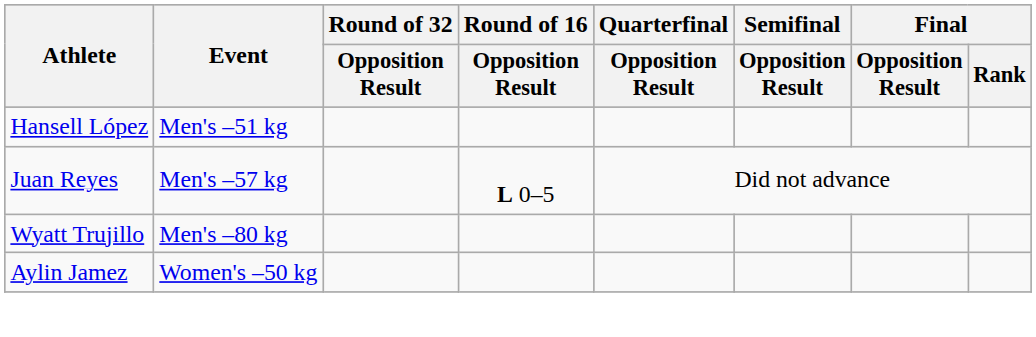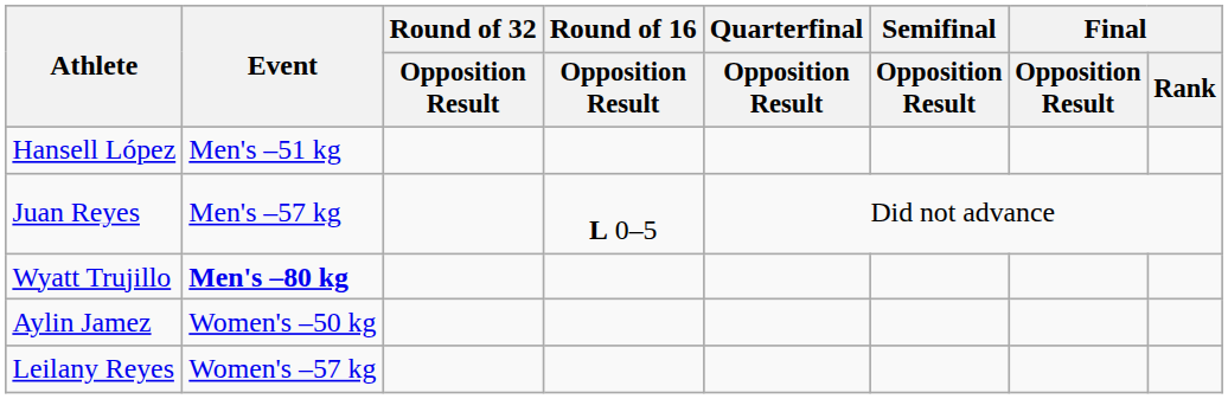Wyatt Trujillo | Event: normal -> bold
+ row: Leilany Reyes | Women's –57 kg
